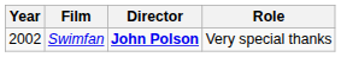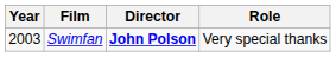Swimfan | Year: 2002 -> 2003
